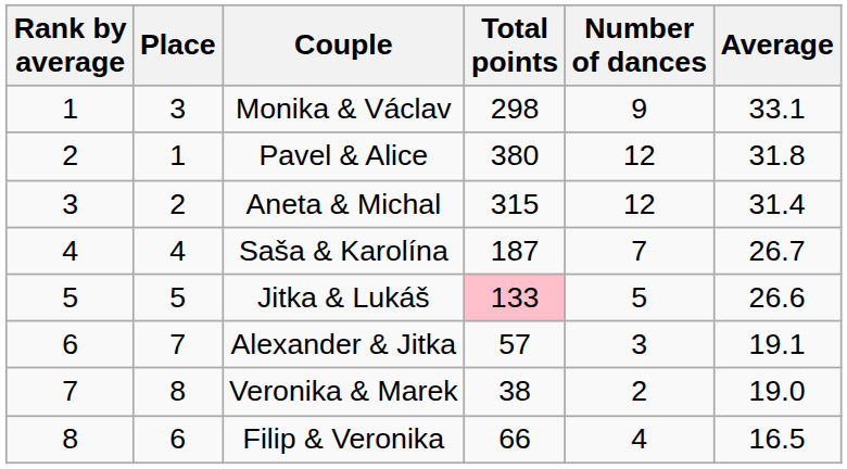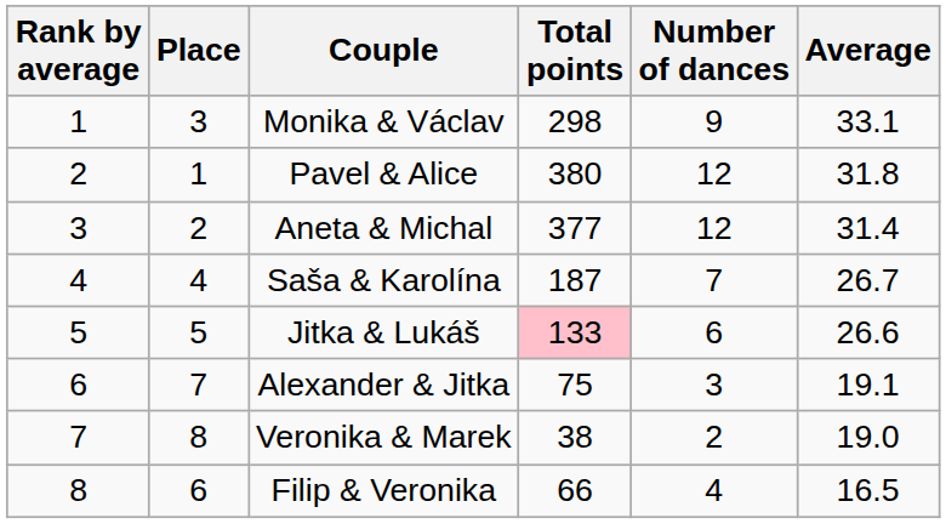Aneta & Michal | Total points: 315 -> 377
Jitka & Lukáš | Number of dances: 5 -> 6
Alexander & Jitka | Total points: 57 -> 75
